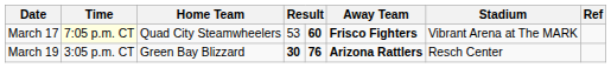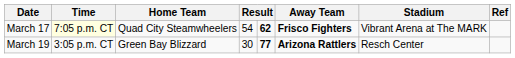March 17 | column 4: 53 -> 54
March 17 | column 5: 60 -> 62
March 19 | column 4: bold -> normal
March 19 | column 5: 76 -> 77
